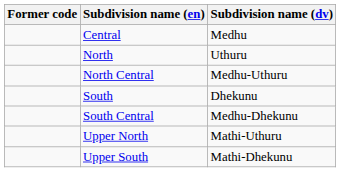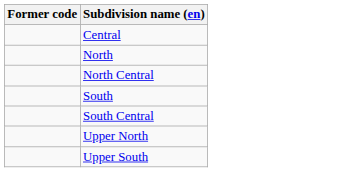- column: Subdivision name (dv) | Medhu | Uthuru | Medhu-Uthuru | Dhekunu | Medhu-Dhekunu | Mathi-Uthuru | Mathi-Dhekunu
